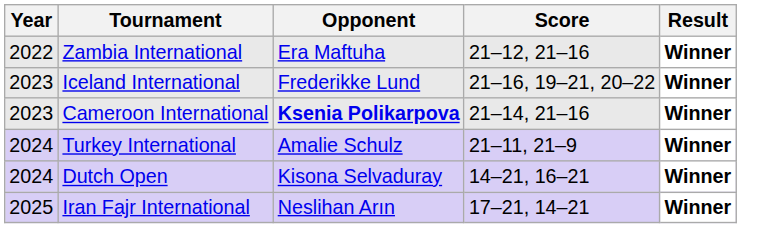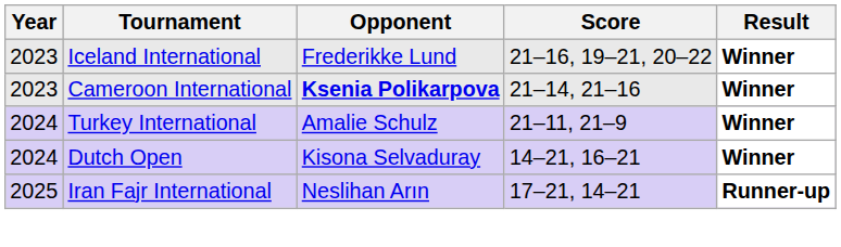- row: 2022 | Zambia International | Era Maftuha | 21–12, 21–16 | Winner
Iran Fajr International | Result: Winner -> Runner-up
